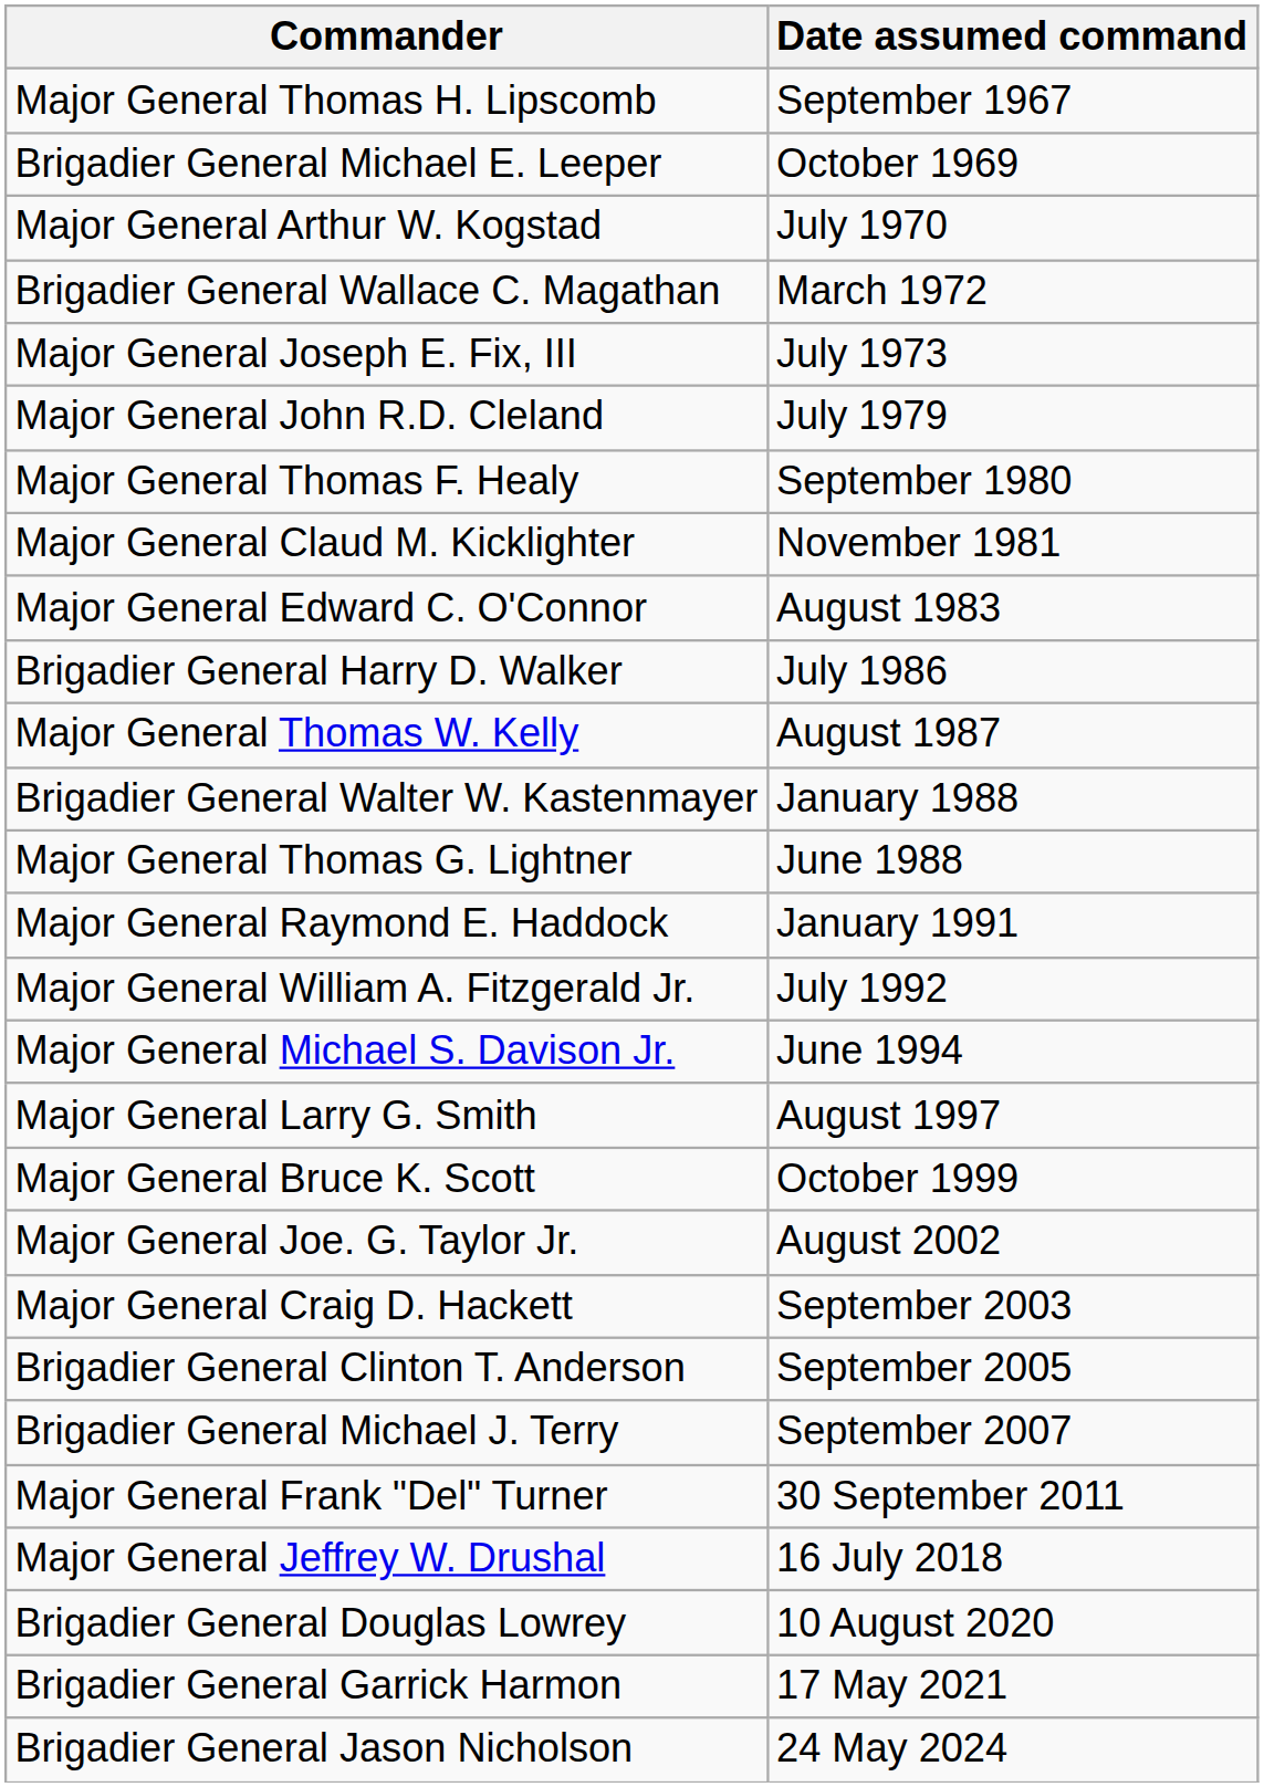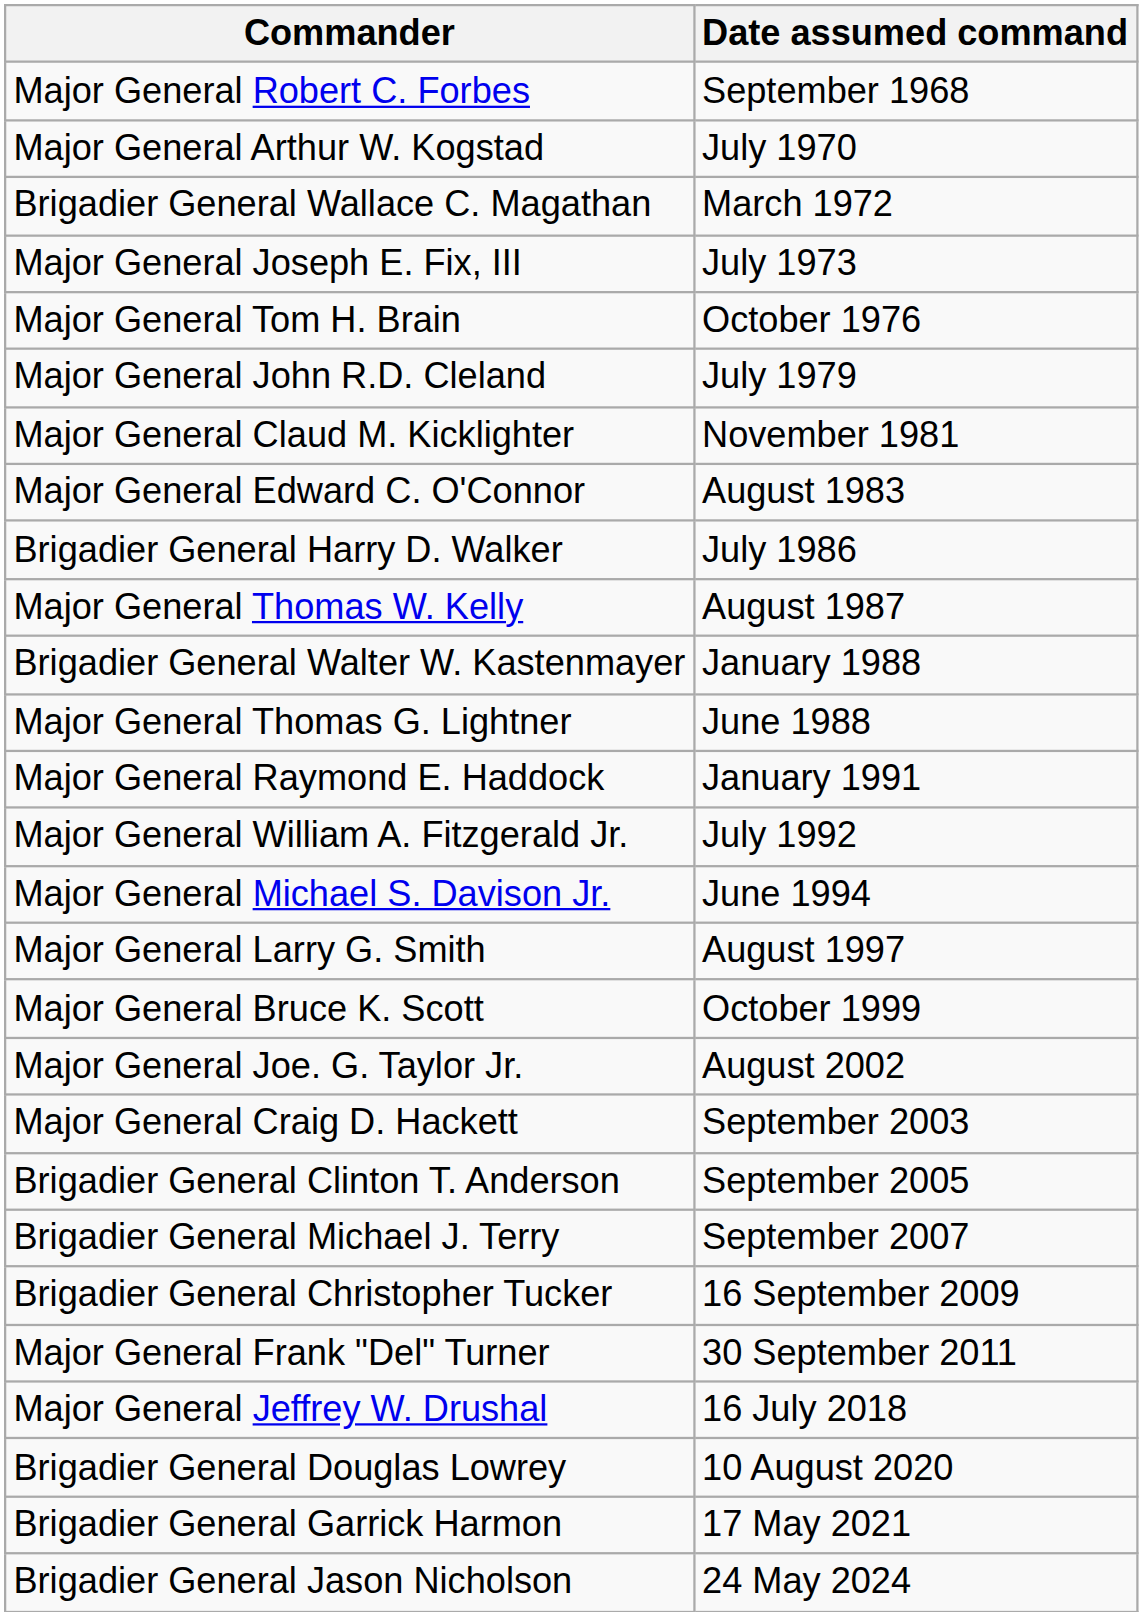- row: Major General Thomas H. Lipscomb | September 1967
+ row: Major General Robert C. Forbes | September 1968
- row: Brigadier General Michael E. Leeper | October 1969
+ row: Major General Tom H. Brain | October 1976
- row: Major General Thomas F. Healy | September 1980
+ row: Brigadier General Christopher Tucker | 16 September 2009
